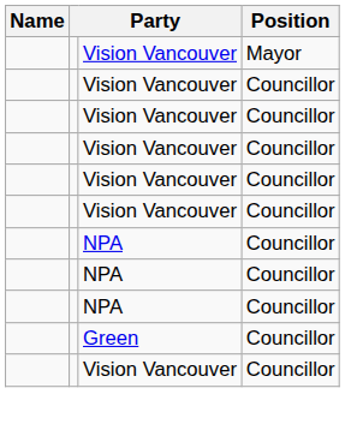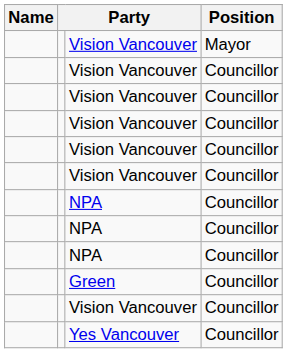+ row: Yes Vancouver | Councillor
